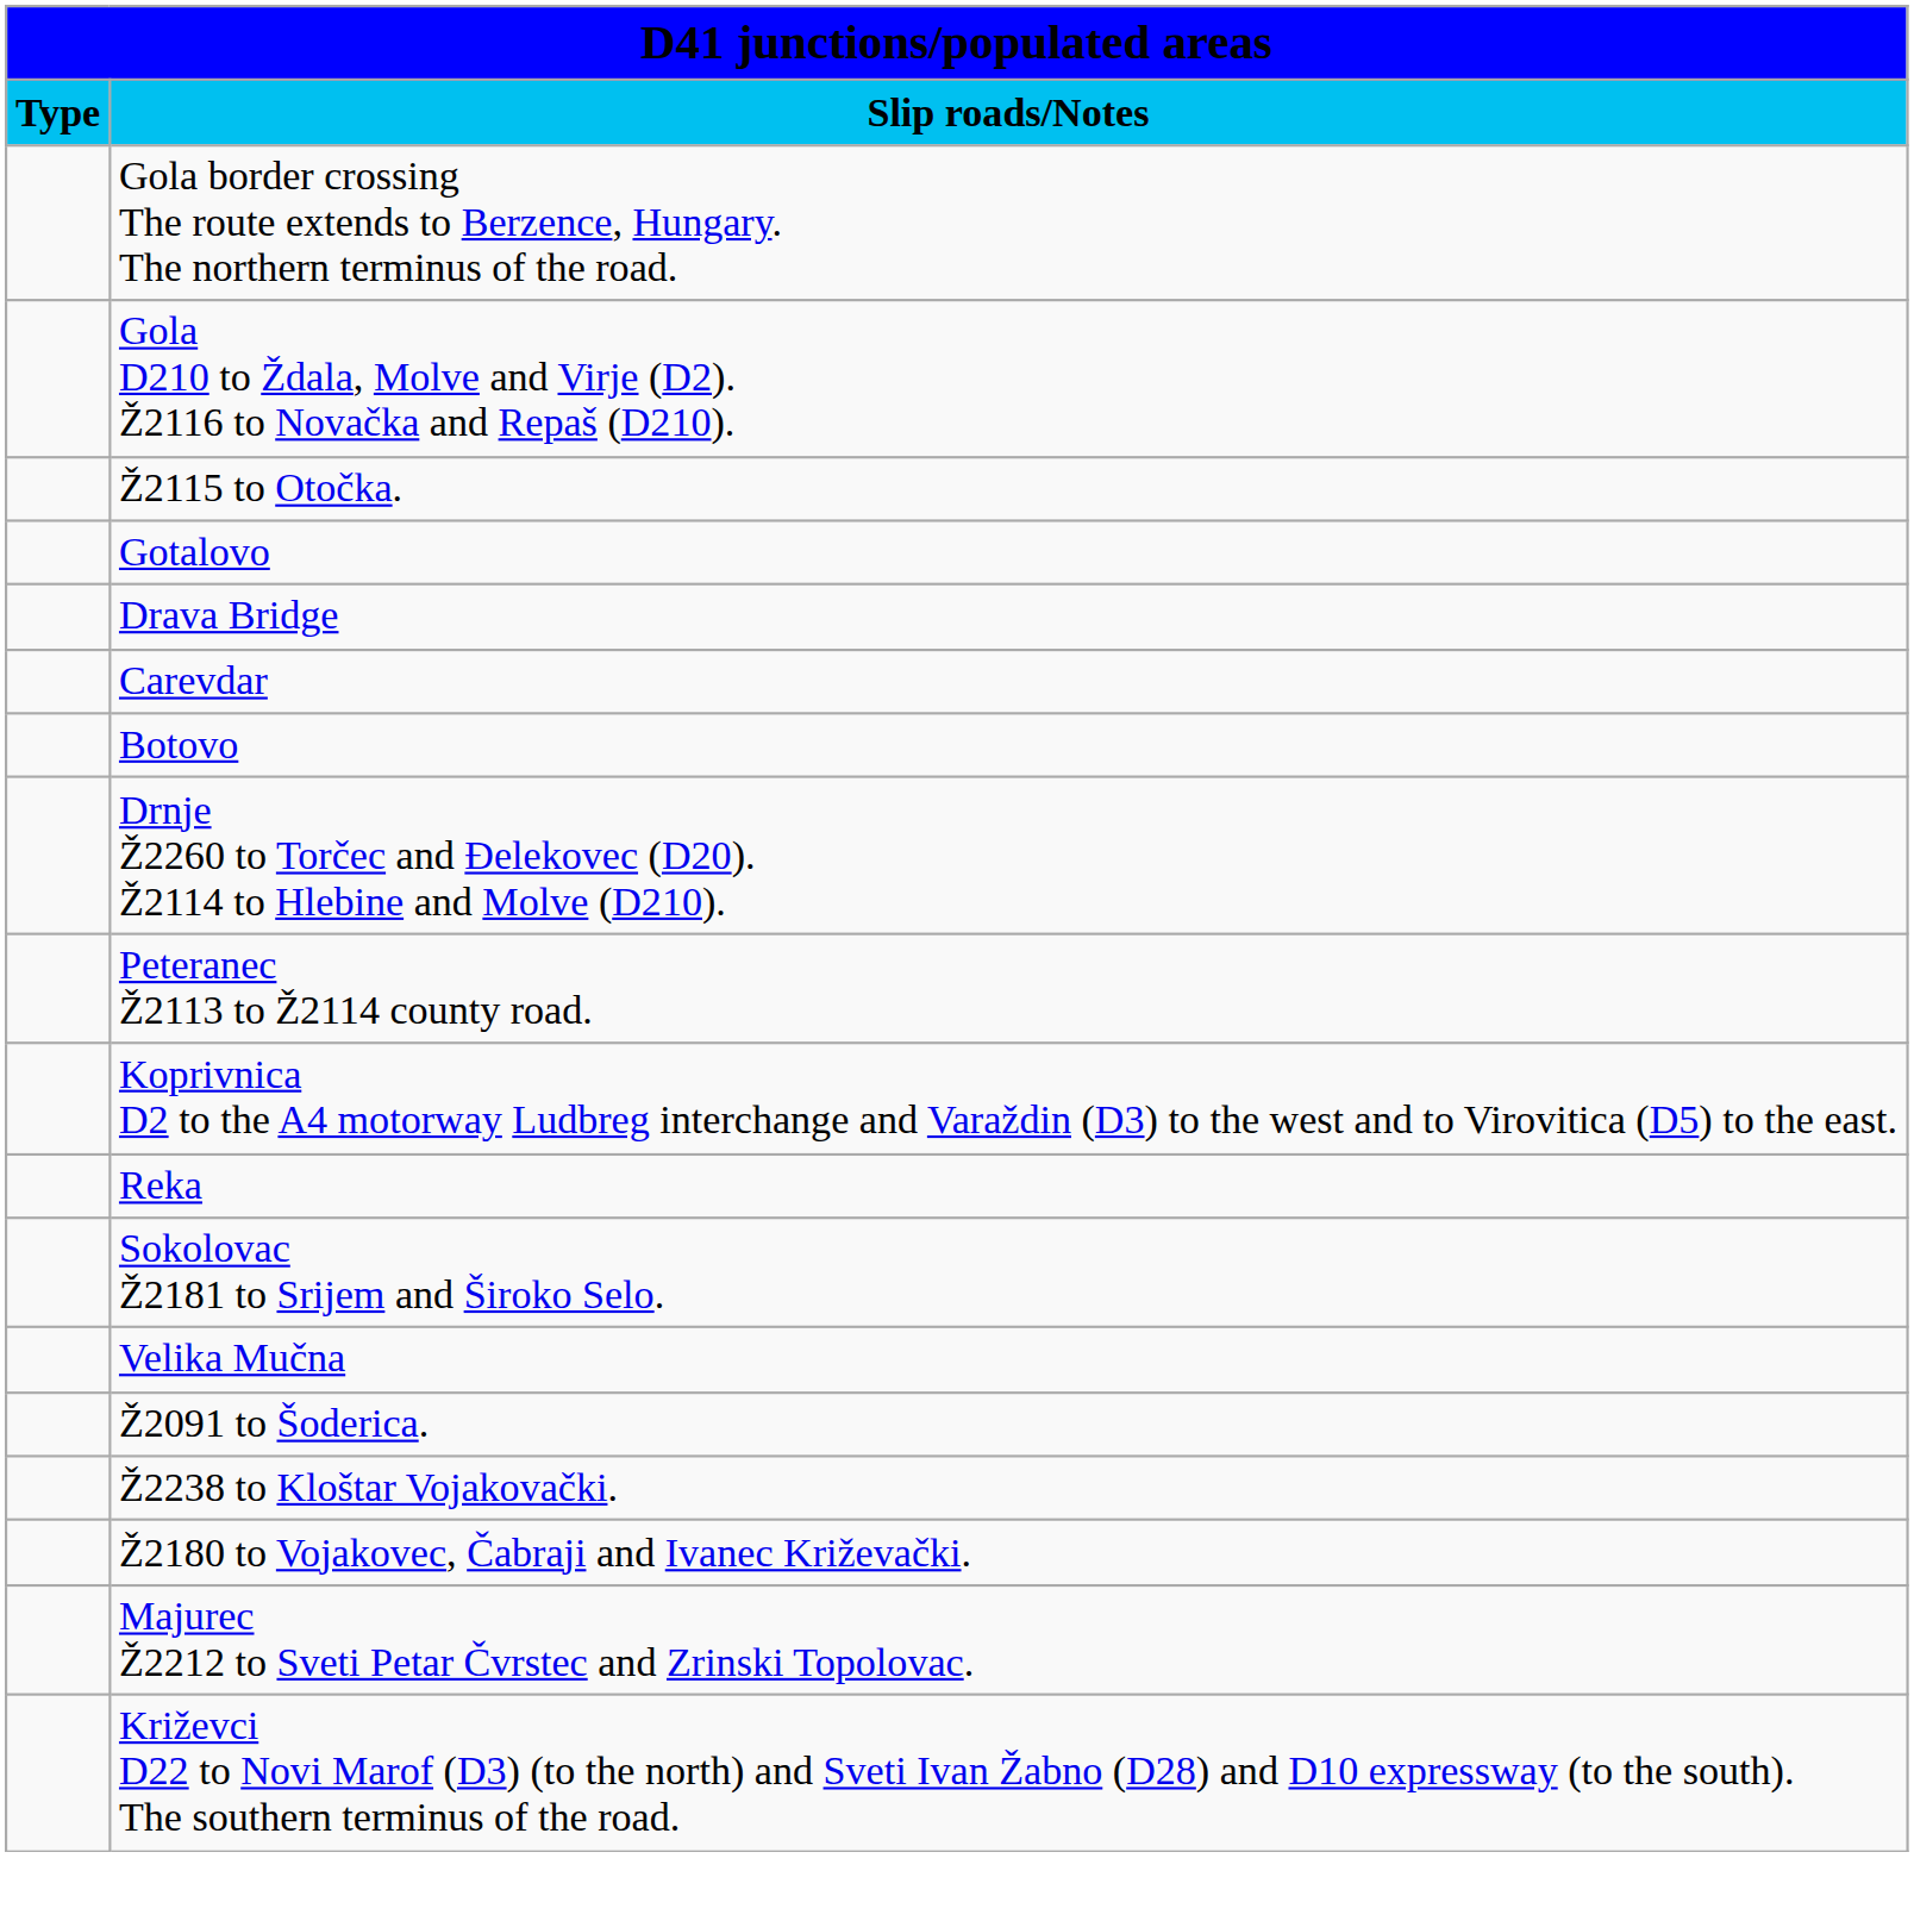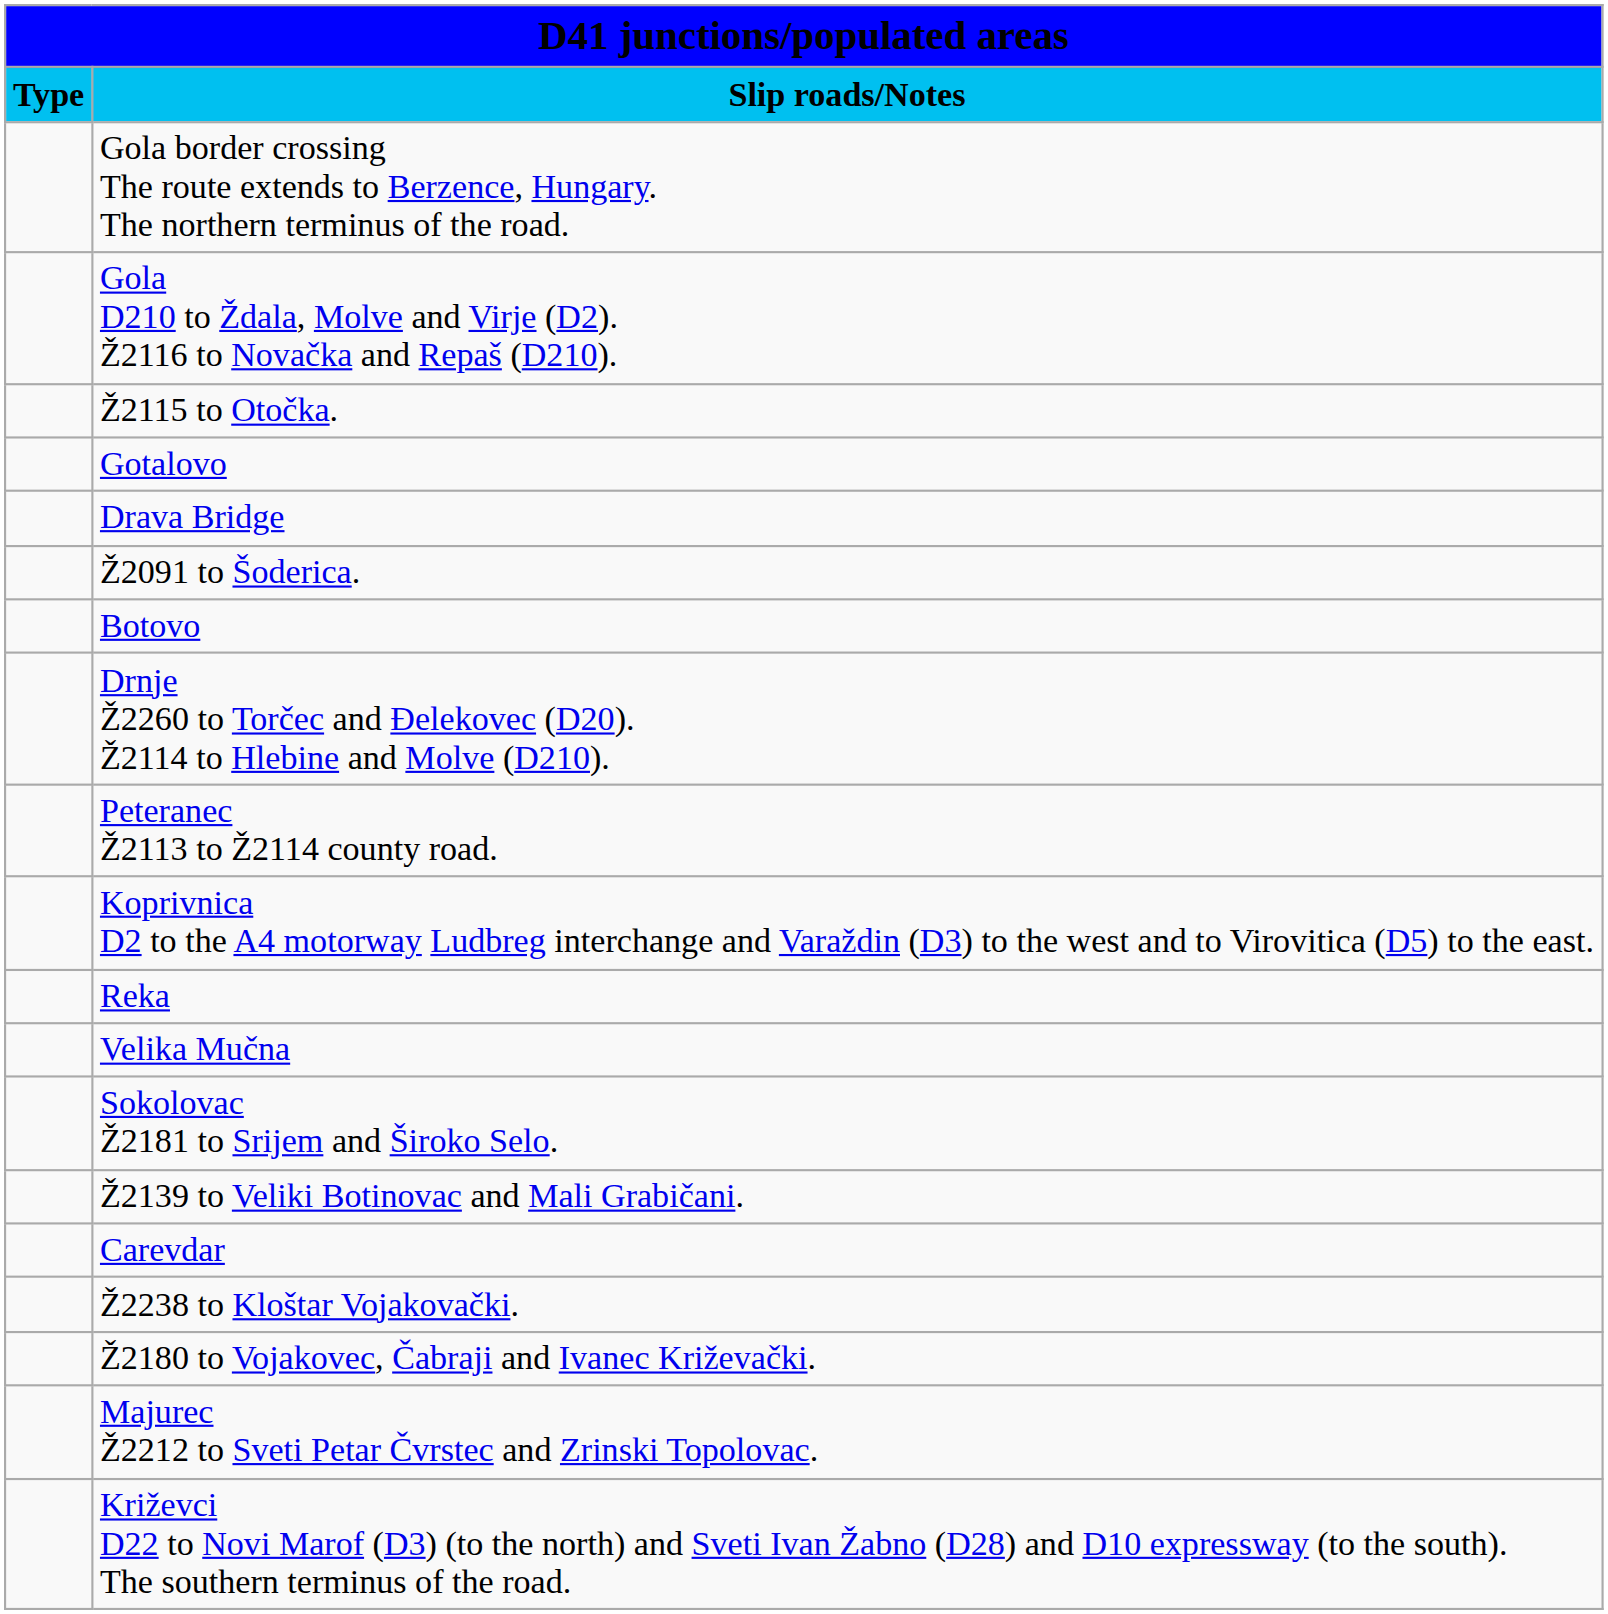rows swapped: Ž2091 to Šoderica. <-> Carevdar
rows swapped: Velika Mučna <-> Sokolovac Ž2181 to Srijem and Široko Selo.
+ row: Ž2139 to Veliki Botinovac and Mali Grabičani.
